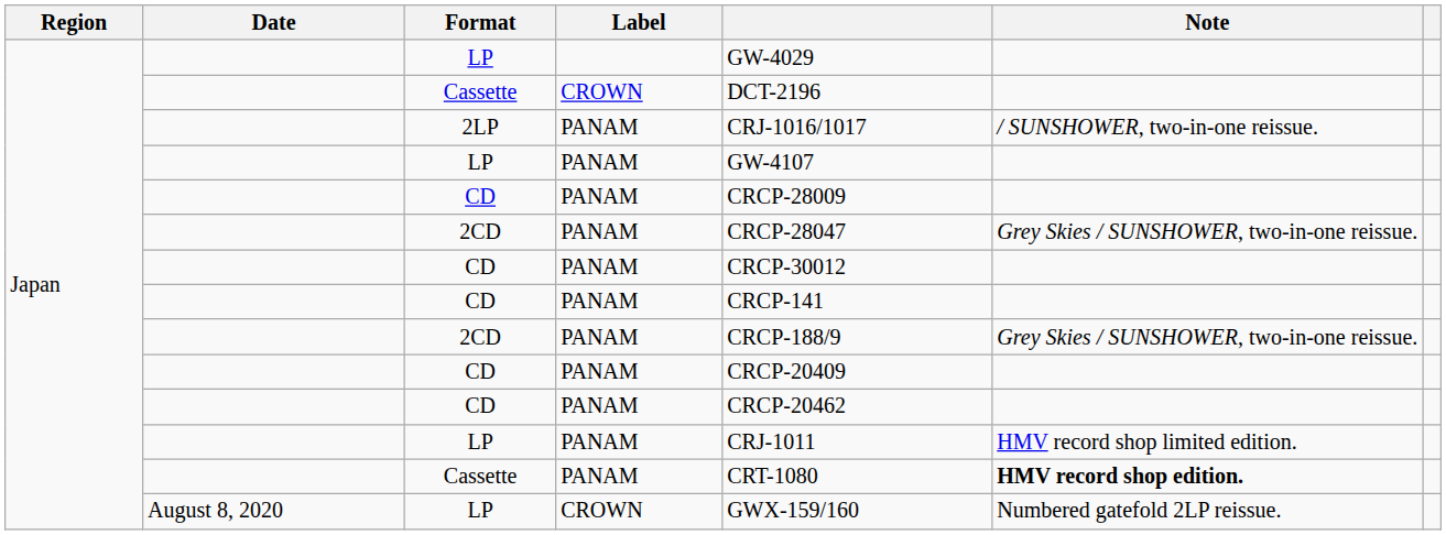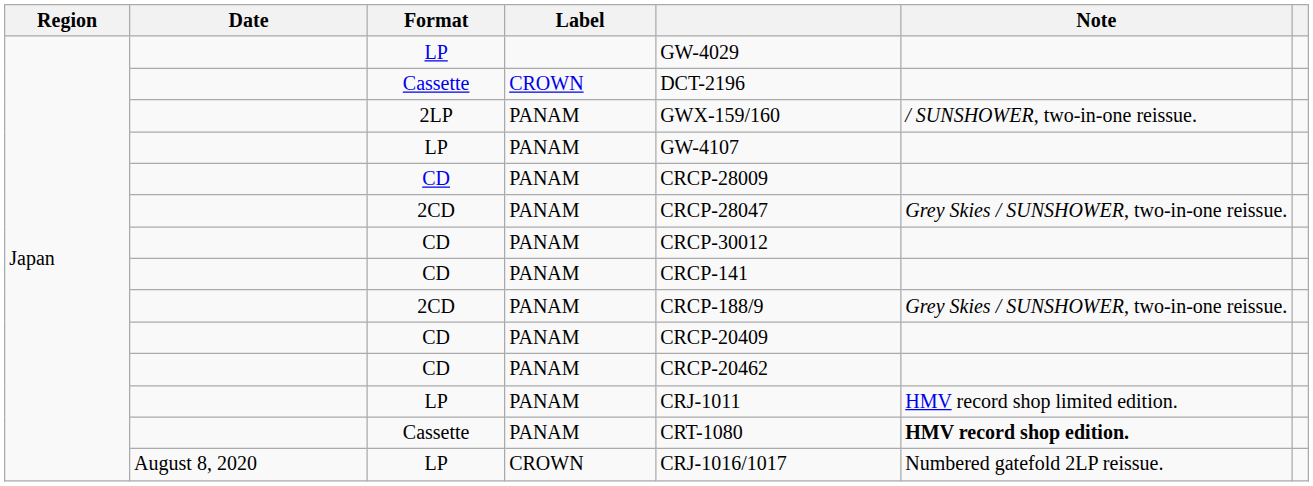2LP | column 5: CRJ-1016/1017 -> GWX-159/160
LP / CROWN | column 5: GWX-159/160 -> CRJ-1016/1017
